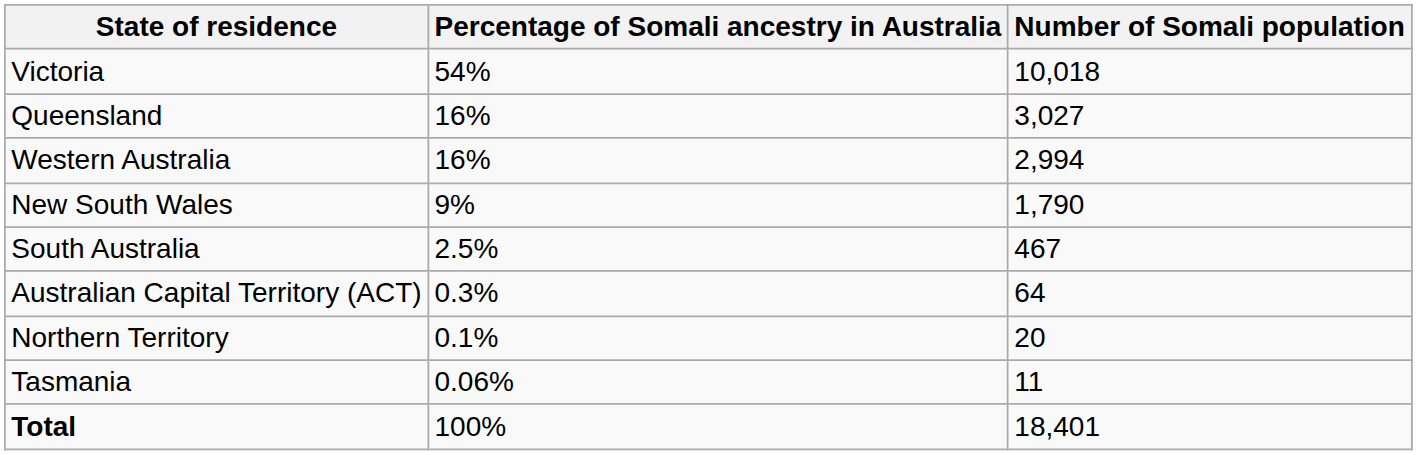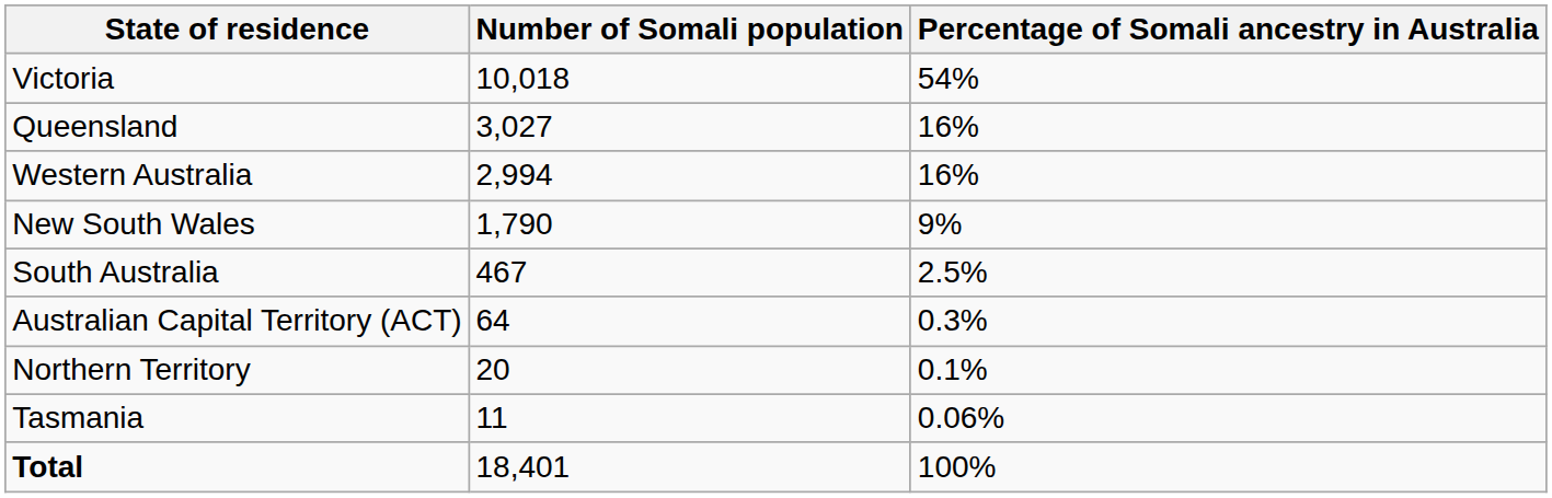columns swapped: Number of Somali population <-> Percentage of Somali ancestry in Australia
